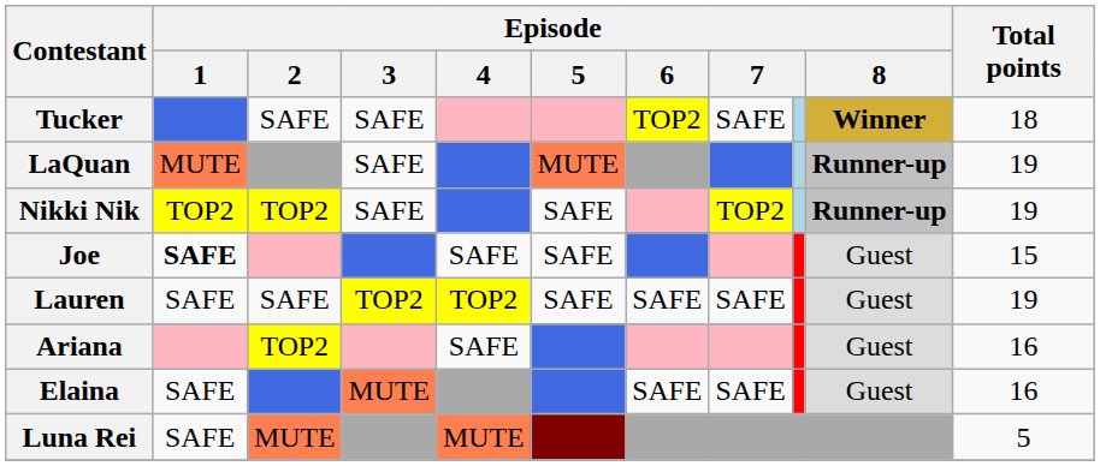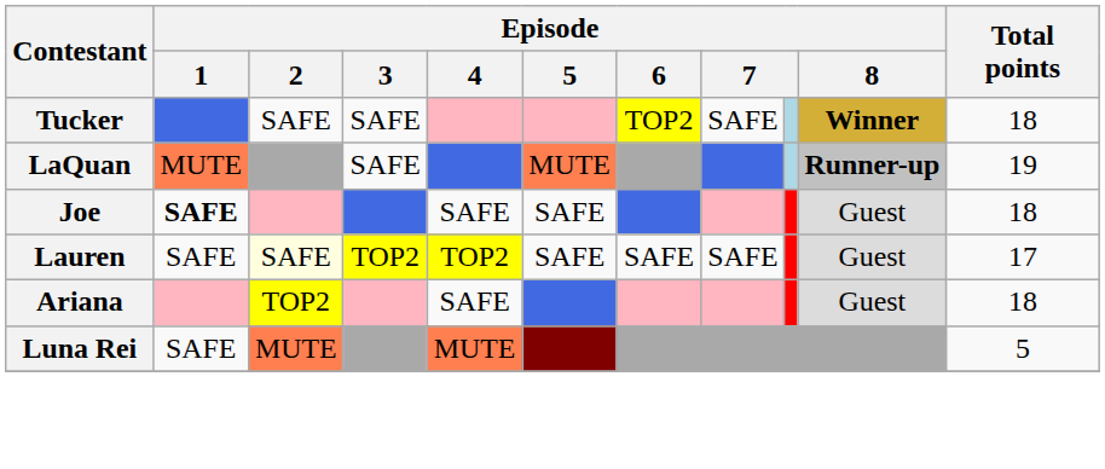- row: Nikki Nik | TOP2 | TOP2 | SAFE | SAFE | TOP2 | Runner-up | 19
Joe | Total points: 15 -> 18
Lauren | Episode / 2: no background -> lightyellow background
Lauren | Total points: 19 -> 17
Ariana | Total points: 16 -> 18
- row: Elaina | SAFE | MUTE | SAFE | SAFE | Guest | 16
